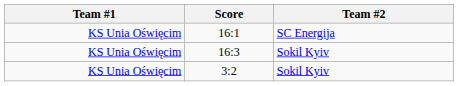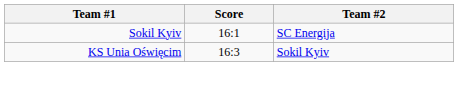16:1 | Team #1: KS Unia Oświęcim -> Sokil Kyiv
- row: KS Unia Oświęcim | 3:2 | Sokil Kyiv
